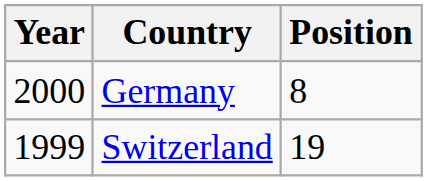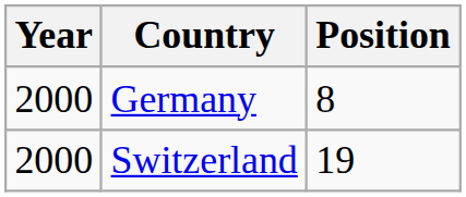Switzerland | Year: 1999 -> 2000
